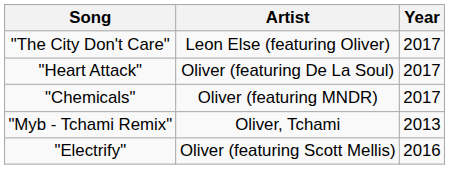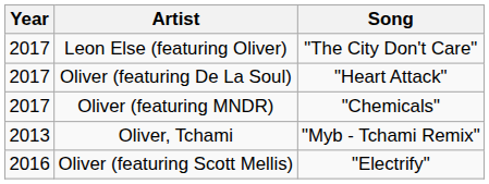columns swapped: Year <-> Song
